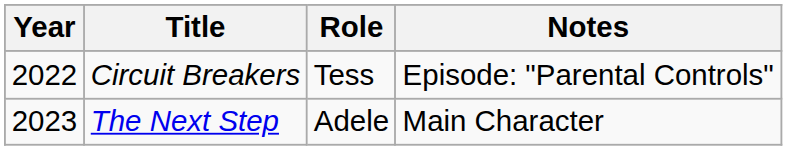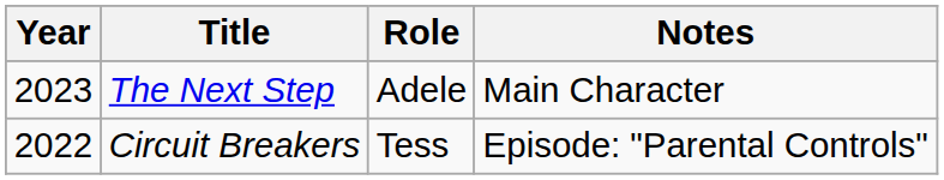rows swapped: Circuit Breakers <-> The Next Step
